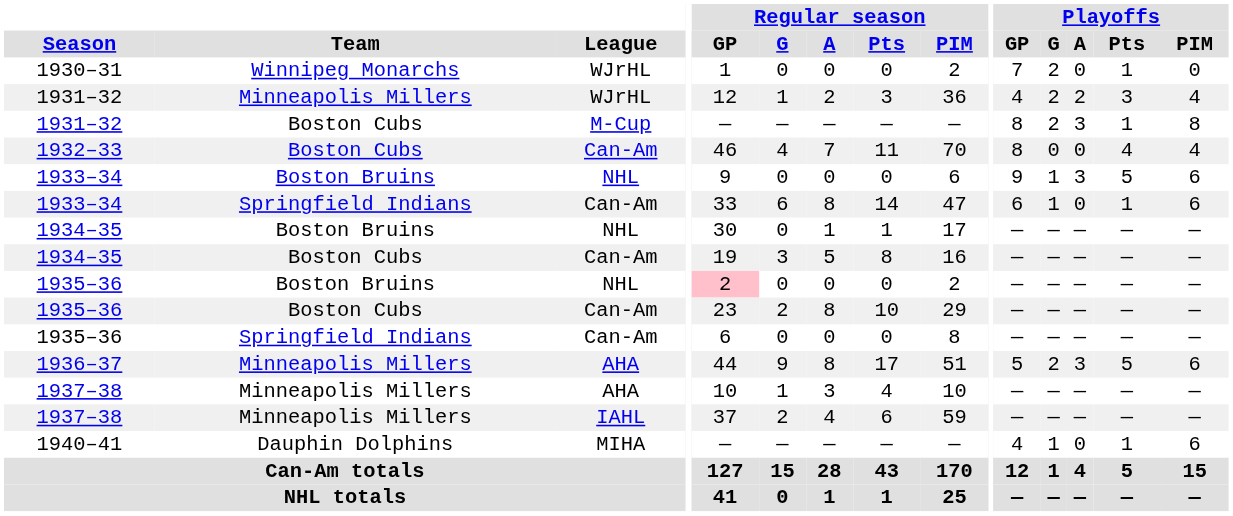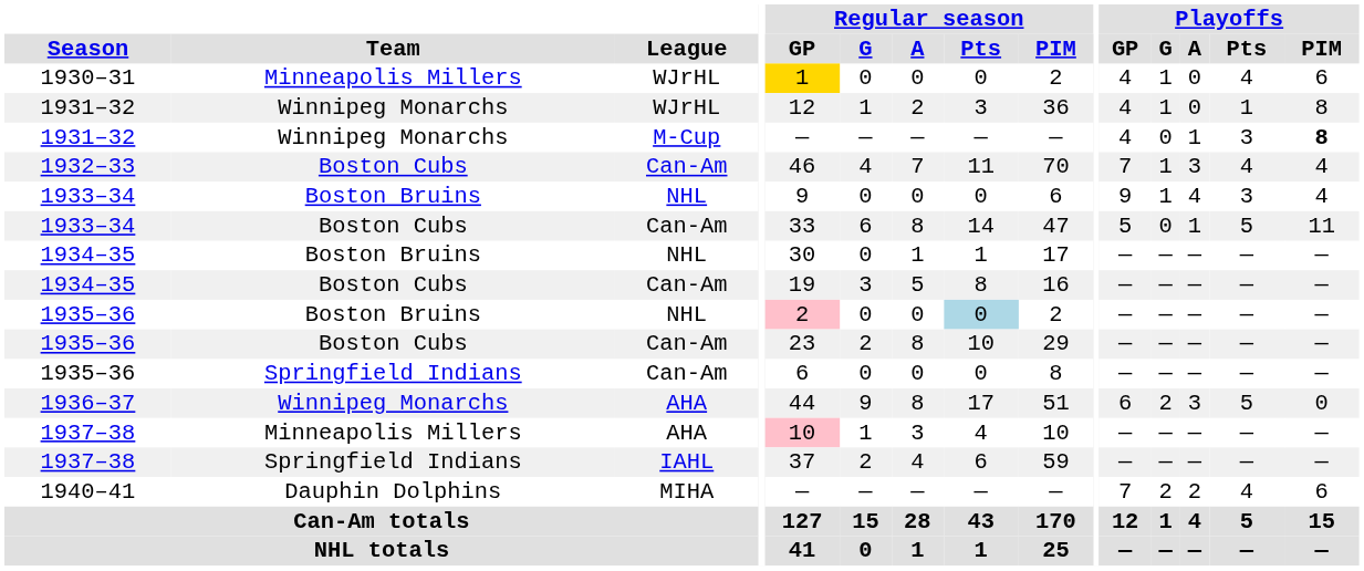1930–31 | Team: Winnipeg Monarchs -> Minneapolis Millers
1930–31 | Regular season / GP: no background -> gold background
1930–31 | Playoffs / GP: 7 -> 4
1930–31 | Playoffs / G: 2 -> 1
1930–31 | Playoffs / Pts: 1 -> 4
1930–31 | Playoffs / PIM: 0 -> 6
1931–32 / WJrHL | Team: Minneapolis Millers -> Winnipeg Monarchs
1931–32 / WJrHL | Playoffs / G: 2 -> 1
1931–32 / WJrHL | Playoffs / A: 2 -> 0
1931–32 / WJrHL | Playoffs / Pts: 3 -> 1
1931–32 / WJrHL | Playoffs / PIM: 4 -> 8
1931–32 / M-Cup | Team: Boston Cubs -> Winnipeg Monarchs
1931–32 / M-Cup | Playoffs / GP: 8 -> 4
1931–32 / M-Cup | Playoffs / G: 2 -> 0
1931–32 / M-Cup | Playoffs / A: 3 -> 1
1931–32 / M-Cup | Playoffs / Pts: 1 -> 3
1931–32 / M-Cup | Playoffs / PIM: normal -> bold
1932–33 | Playoffs / GP: 8 -> 7
1932–33 | Playoffs / G: 0 -> 1
1932–33 | Playoffs / A: 0 -> 3
1933–34 / NHL | Playoffs / A: 3 -> 4
1933–34 / NHL | Playoffs / Pts: 5 -> 3
1933–34 / NHL | Playoffs / PIM: 6 -> 4
1933–34 / Can-Am | Team: Springfield Indians -> Boston Cubs
1933–34 / Can-Am | Playoffs / GP: 6 -> 5
1933–34 / Can-Am | Playoffs / G: 1 -> 0
1933–34 / Can-Am | Playoffs / A: 0 -> 1
1933–34 / Can-Am | Playoffs / Pts: 1 -> 5
1933–34 / Can-Am | Playoffs / PIM: 6 -> 11
1935–36 / NHL | Regular season / Pts: no background -> lightblue background
1936–37 | Team: Minneapolis Millers -> Winnipeg Monarchs
1936–37 | Playoffs / GP: 5 -> 6
1936–37 | Playoffs / PIM: 6 -> 0
1937–38 / AHA | Regular season / GP: no background -> pink background
1937–38 / IAHL | Team: Minneapolis Millers -> Springfield Indians
1940–41 | Playoffs / GP: 4 -> 7
1940–41 | Playoffs / G: 1 -> 2
1940–41 | Playoffs / A: 0 -> 2
1940–41 | Playoffs / Pts: 1 -> 4
